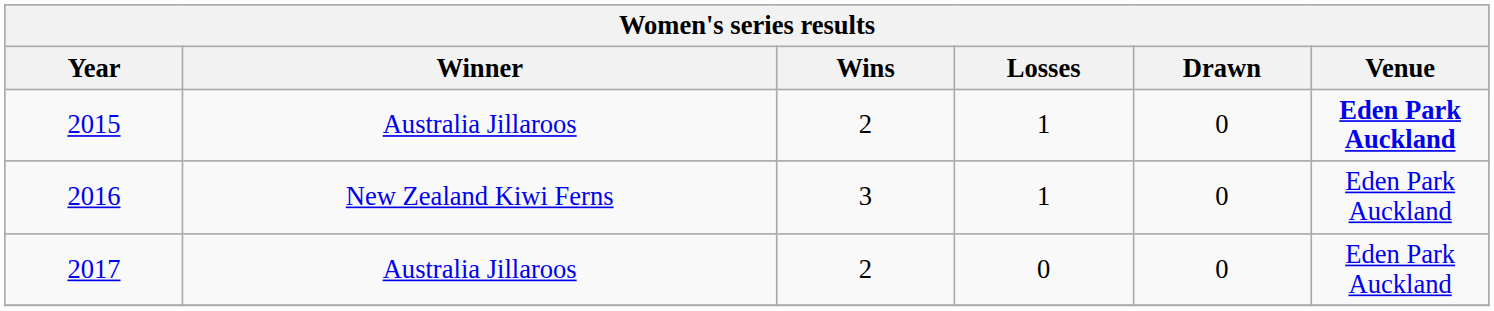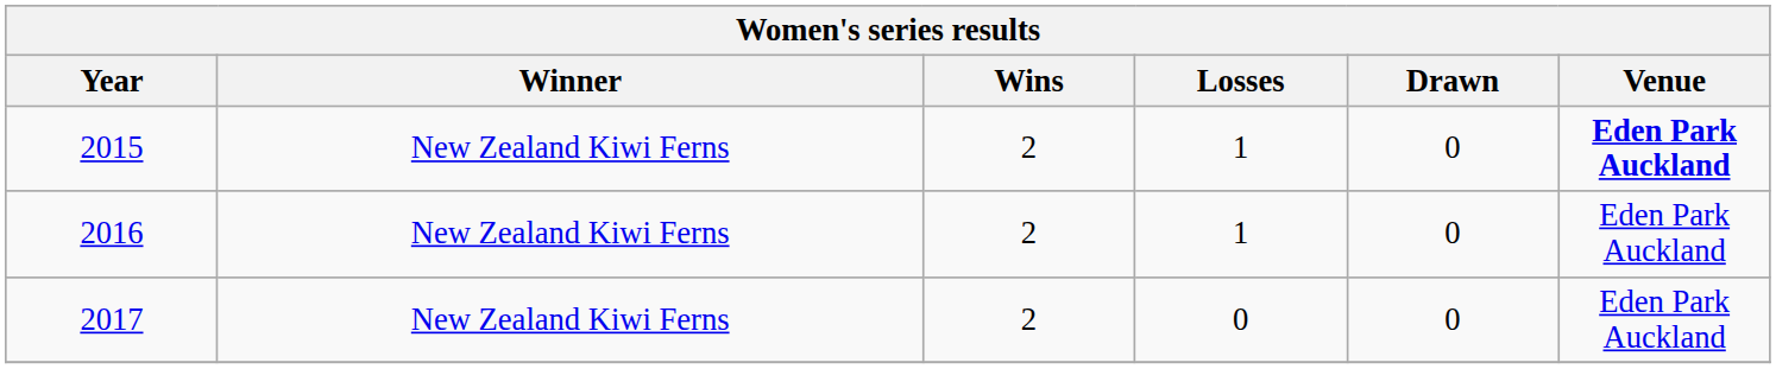2015 | Winner: Australia Jillaroos -> New Zealand Kiwi Ferns
2016 | Wins: 3 -> 2
2017 | Winner: Australia Jillaroos -> New Zealand Kiwi Ferns
